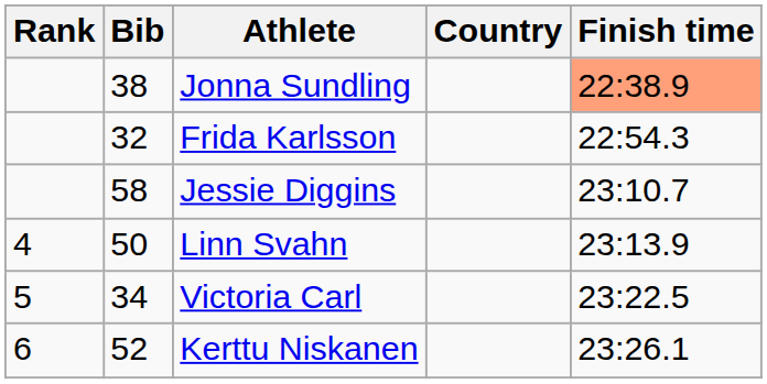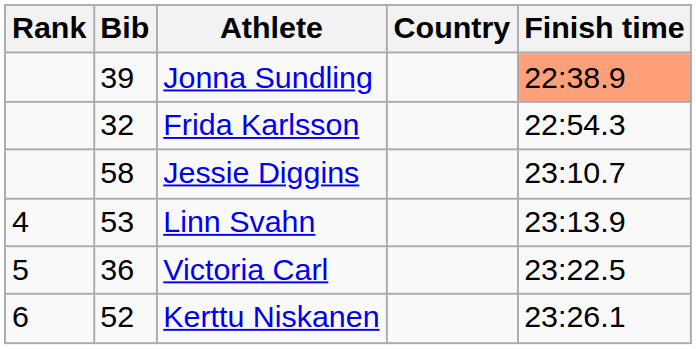Jonna Sundling | Bib: 38 -> 39
Linn Svahn | Bib: 50 -> 53
Victoria Carl | Bib: 34 -> 36
